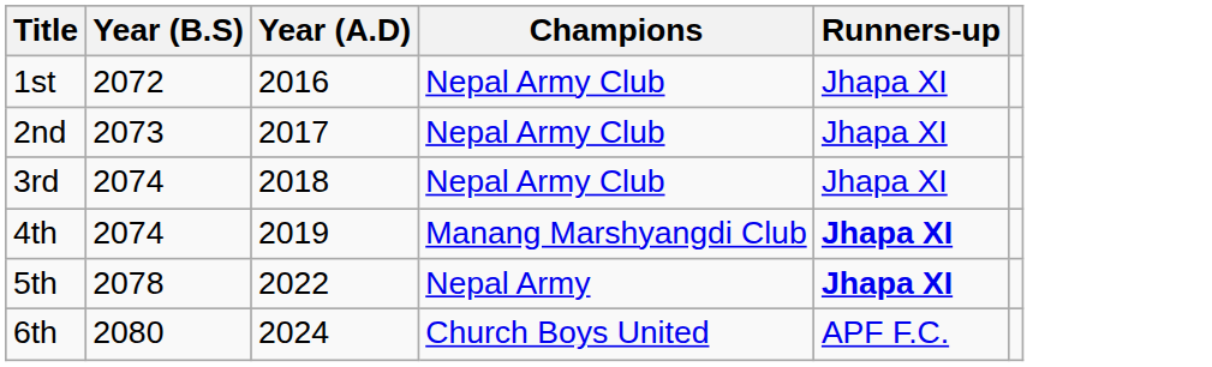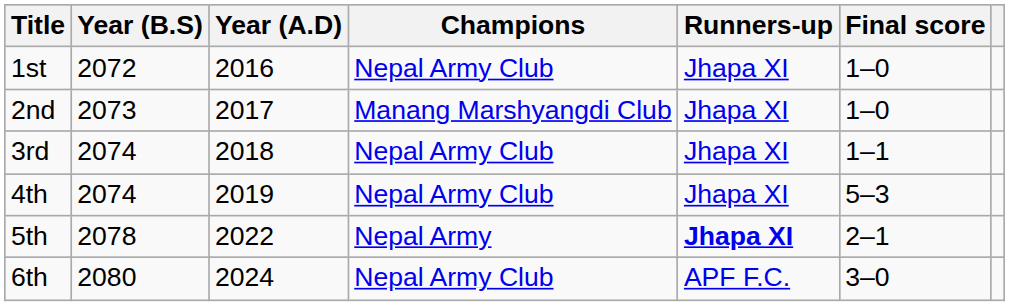+ column: Final score | 1–0 | 1–0 | 1–1 | 5–3 | 2–1 | 3–0
2nd | Champions: Nepal Army Club -> Manang Marshyangdi Club
4th | Champions: Manang Marshyangdi Club -> Nepal Army Club
4th | Runners-up: bold -> normal
6th | Champions: Church Boys United -> Nepal Army Club
